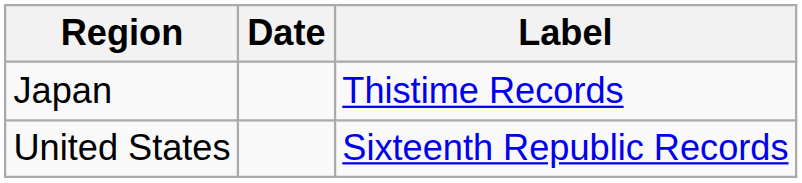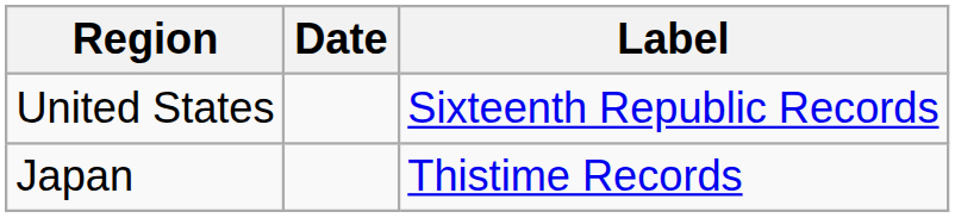rows swapped: Japan <-> United States
